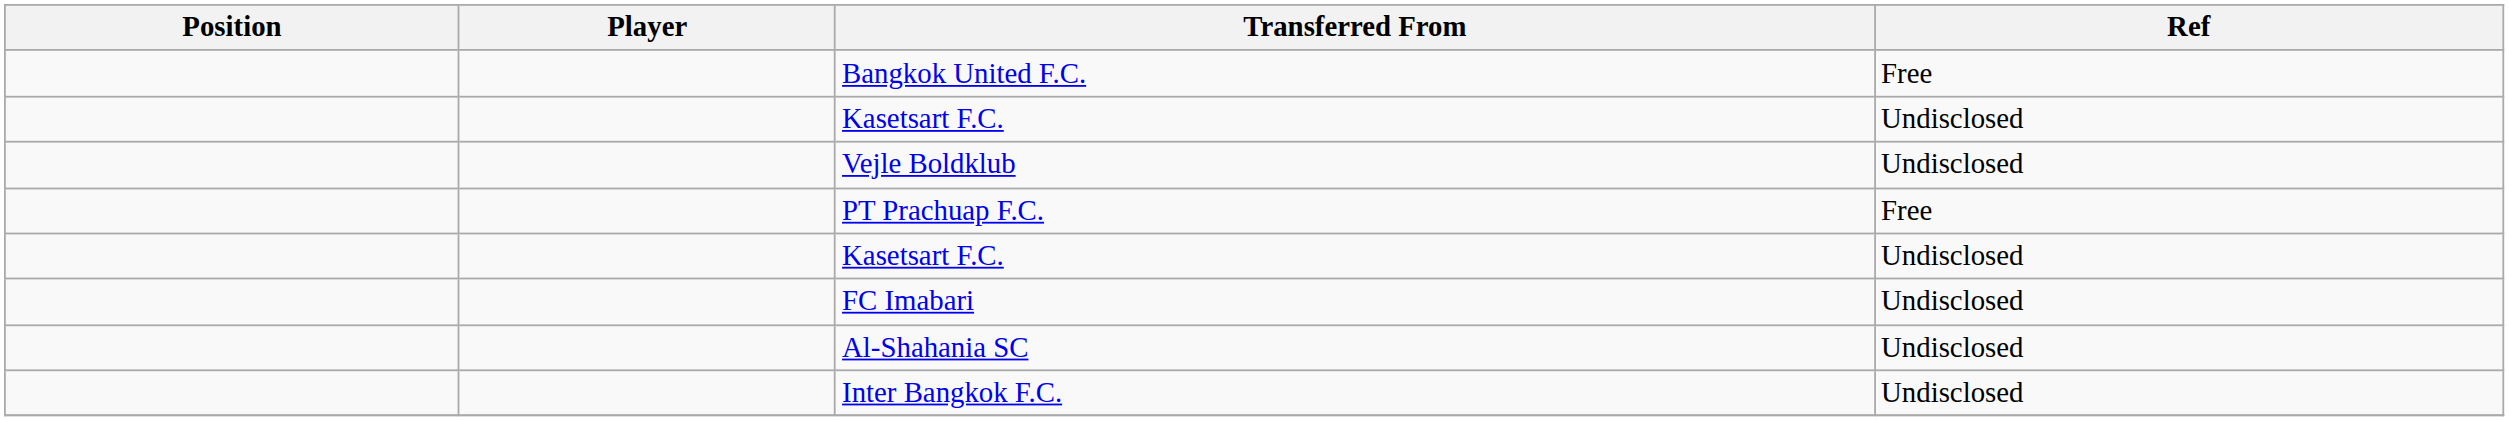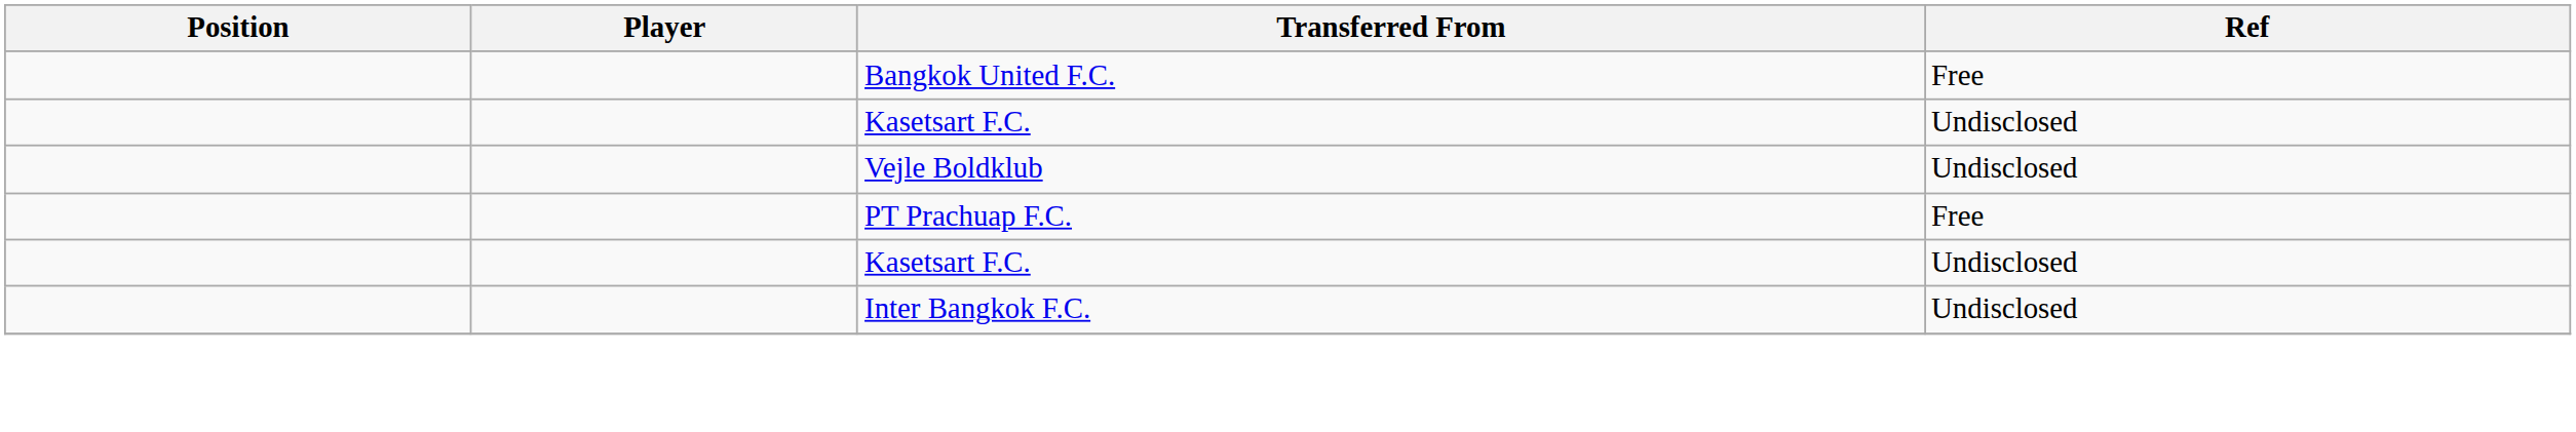- row: FC Imabari | Undisclosed
- row: Al-Shahania SC | Undisclosed
